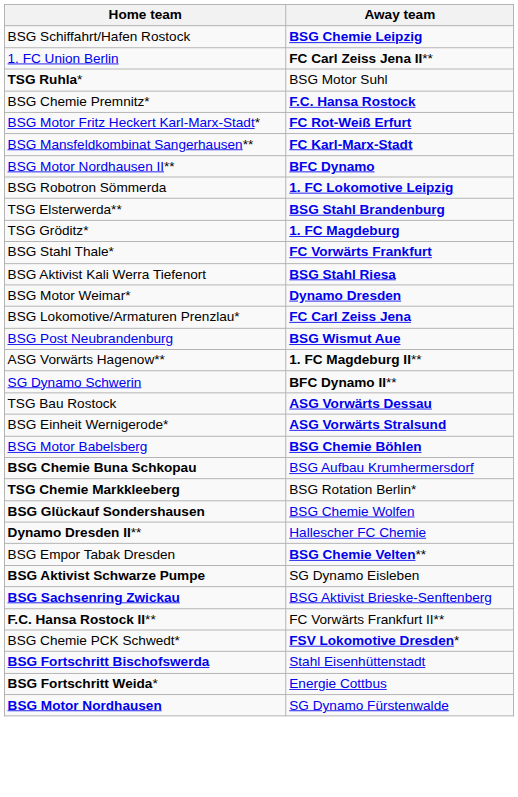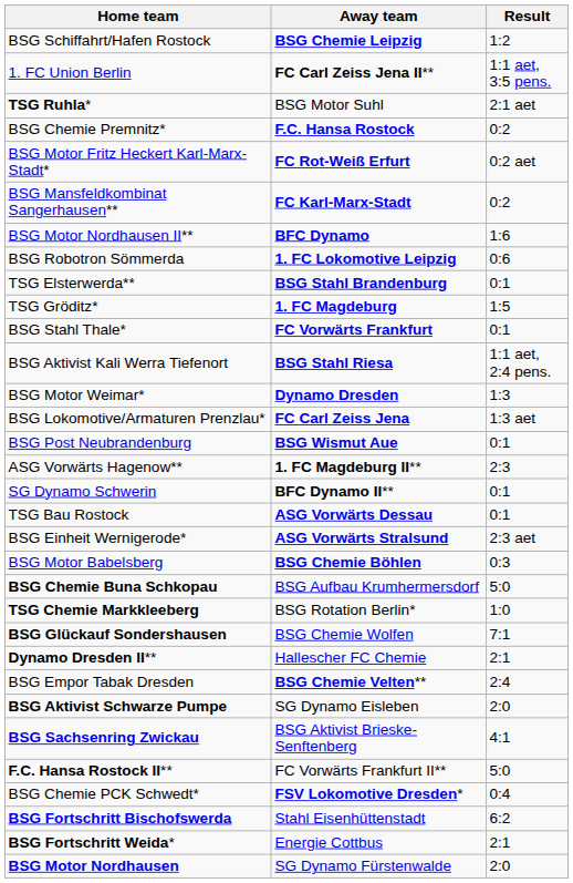+ column: Result | 1:2 | 1:1 aet, 3:5 pens. | 2:1 aet | 0:2 | 0:2 aet | 0:2 | 1:6 | 0:6 | 0:1 | 1:5 | 0:1 | 1:1 aet, 2:4 pens. | 1:3 | 1:3 aet | 0:1 | 2:3 | 0:1 | 0:1 | 2:3 aet | 0:3 | 5:0 | 1:0 | 7:1 | 2:1 | 2:4 | 2:0 | 4:1 | 5:0 | 0:4 | 6:2 | 2:1 | 2:0
